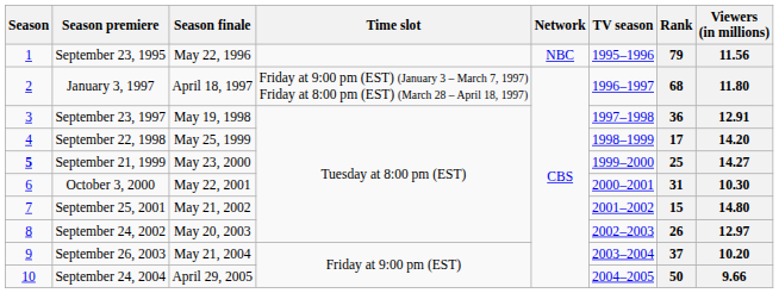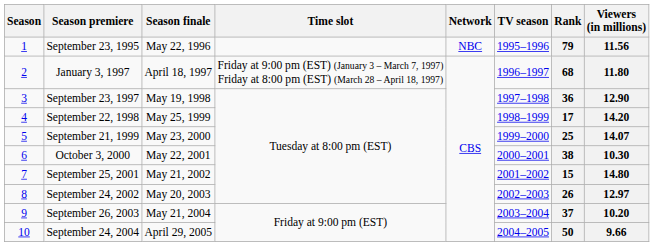September 23, 1997 | Viewers (in millions): 12.91 -> 12.90
September 21, 1999 | Season: bold -> normal
September 21, 1999 | Viewers (in millions): 14.27 -> 14.07
October 3, 2000 | Rank: 31 -> 38
